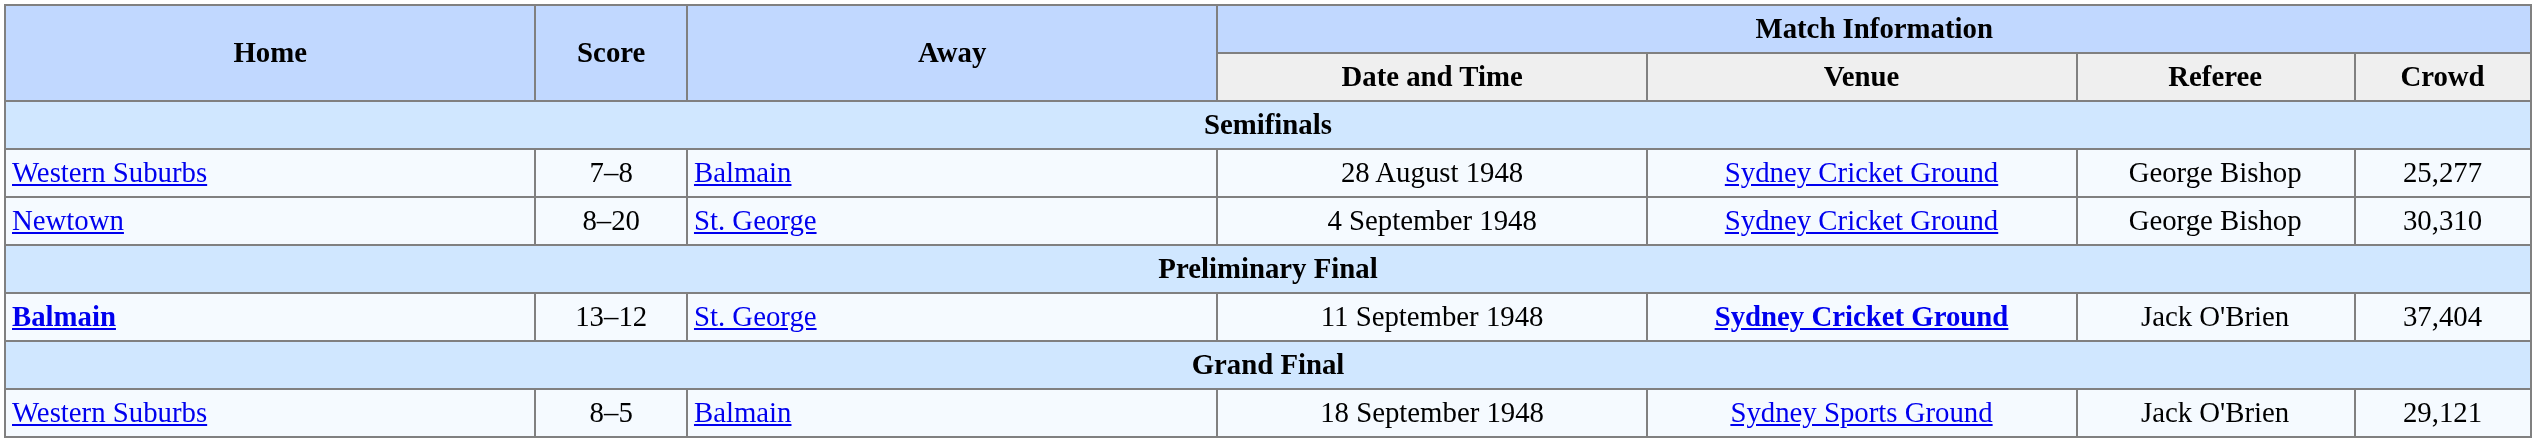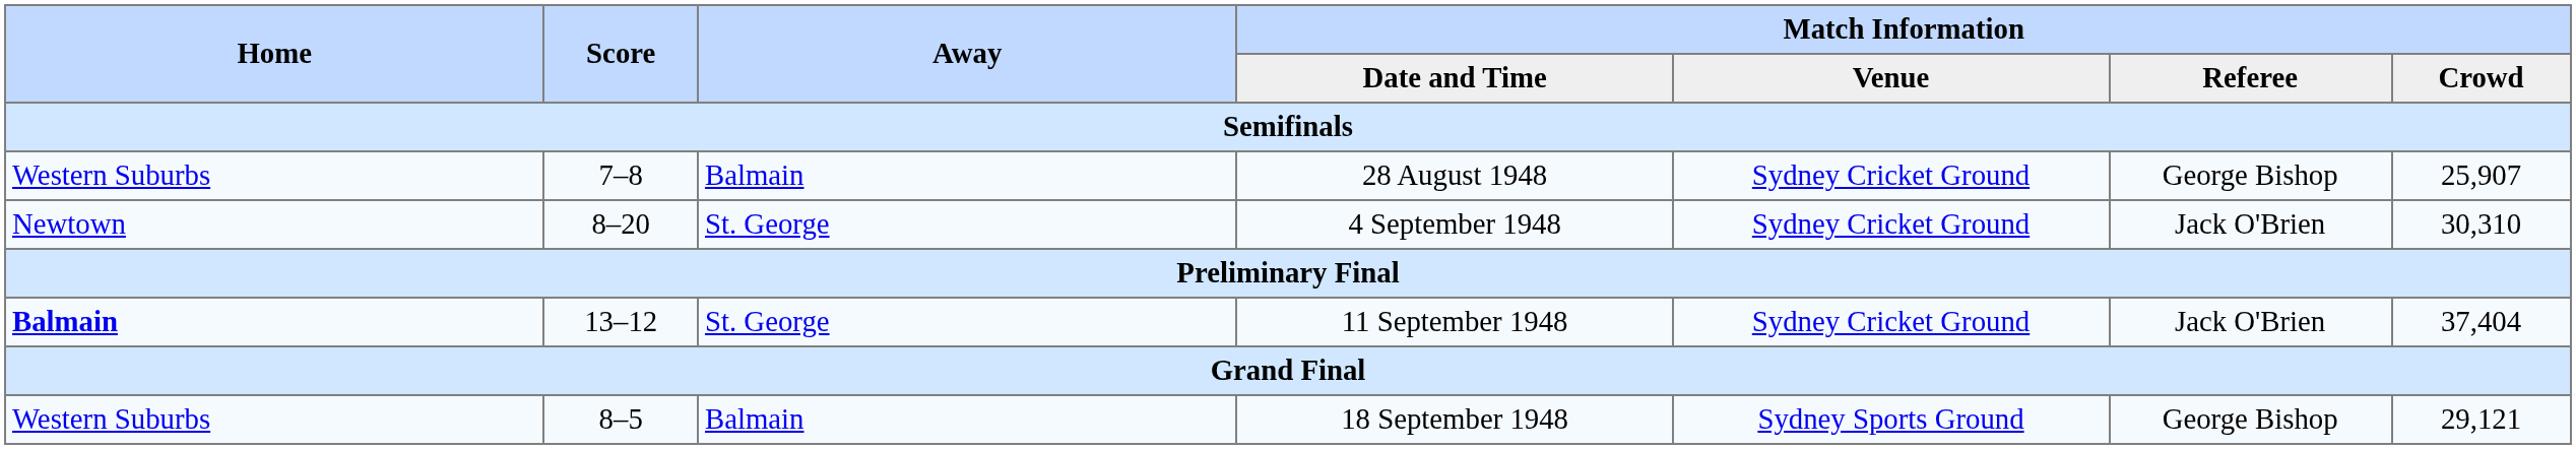28 August 1948 | Match Information / Crowd: 25,277 -> 25,907
4 September 1948 | Match Information / Referee: George Bishop -> Jack O'Brien
11 September 1948 | Match Information / Venue: bold -> normal
18 September 1948 | Match Information / Referee: Jack O'Brien -> George Bishop
